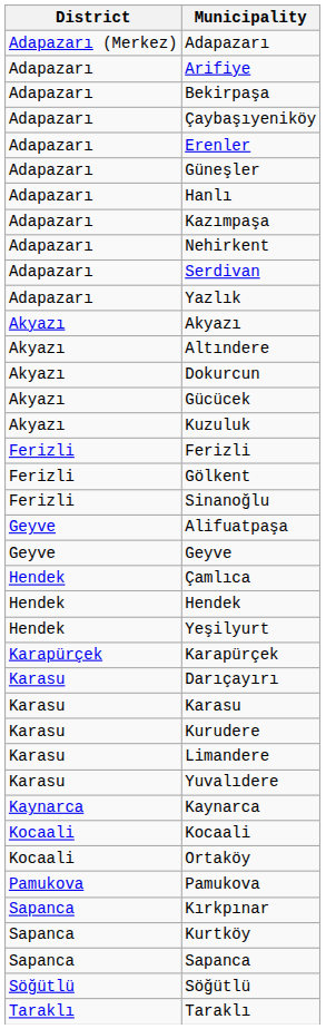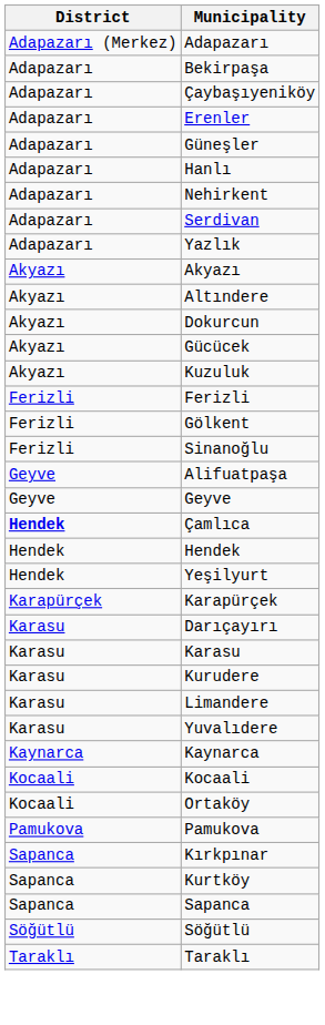- row: Adapazarı | Arifiye
- row: Adapazarı | Kazımpaşa
Çamlıca | District: normal -> bold
